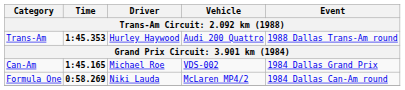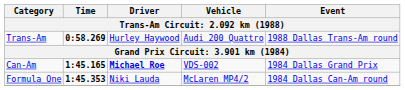Trans-Am | Time: 1:45.353 -> 0:58.269
Can-Am | Driver: normal -> bold
Formula One | Time: 0:58.269 -> 1:45.353
